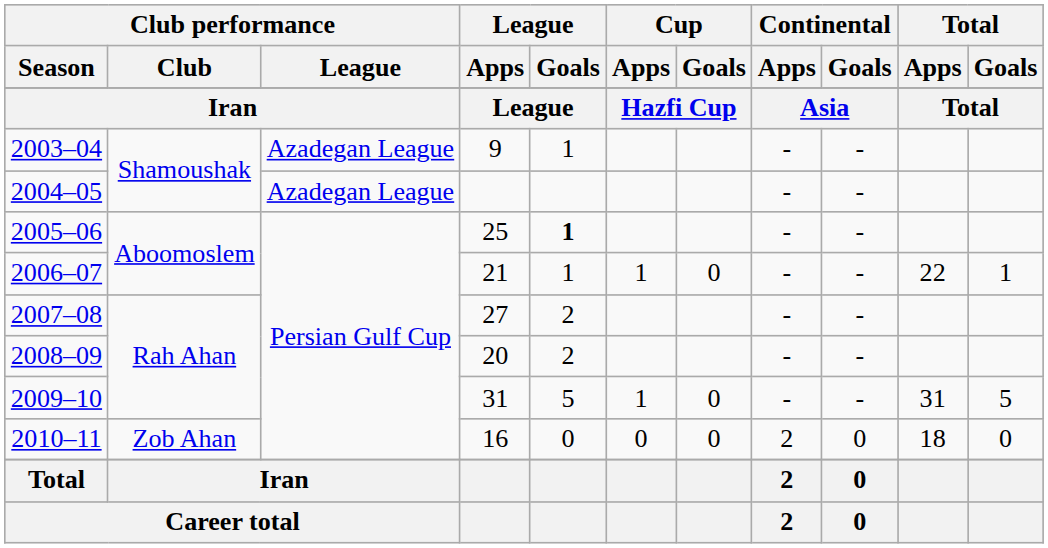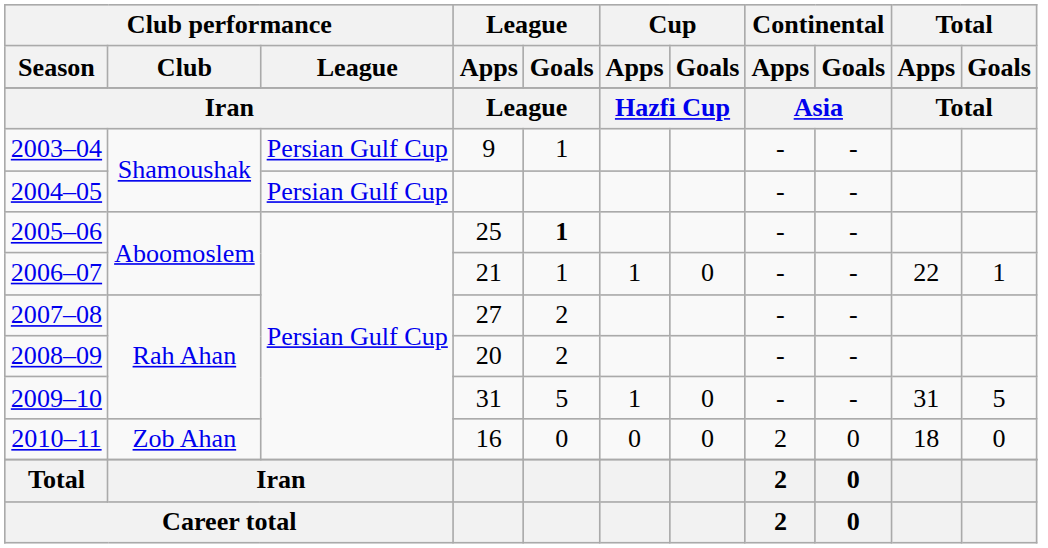2003–04 | Club performance / League: Azadegan League -> Persian Gulf Cup
2004–05 | Club performance / League: Azadegan League -> Persian Gulf Cup
